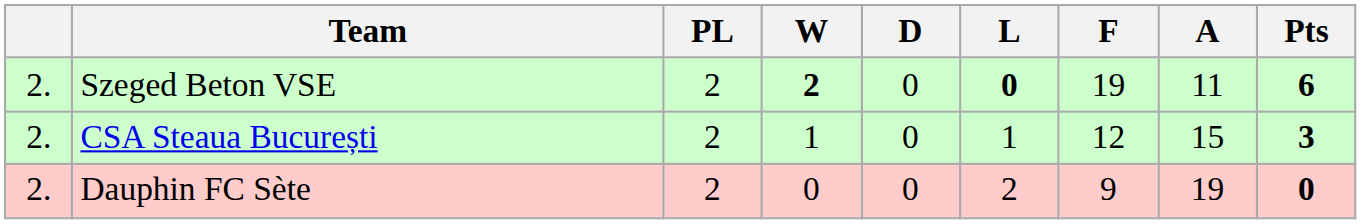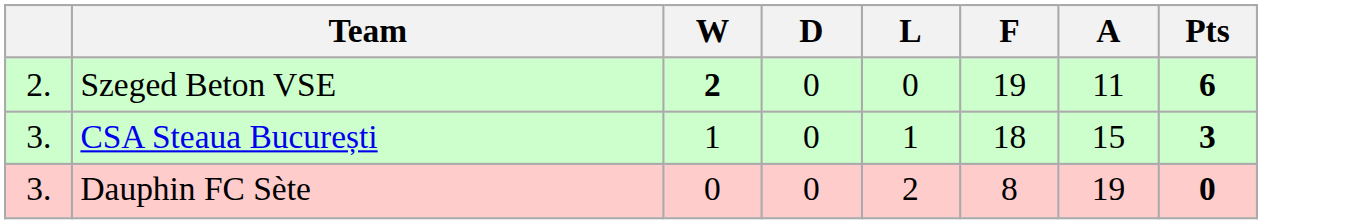- column: PL | 2 | 2 | 2
Szeged Beton VSE | L: bold -> normal
CSA Steaua București | column 1: 2. -> 3.
CSA Steaua București | F: 12 -> 18
Dauphin FC Sète | column 1: 2. -> 3.
Dauphin FC Sète | F: 9 -> 8
